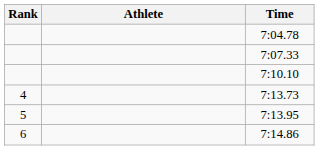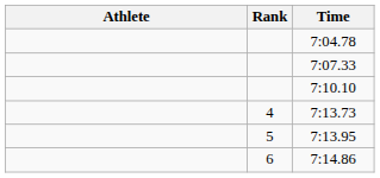columns swapped: Rank <-> Athlete
